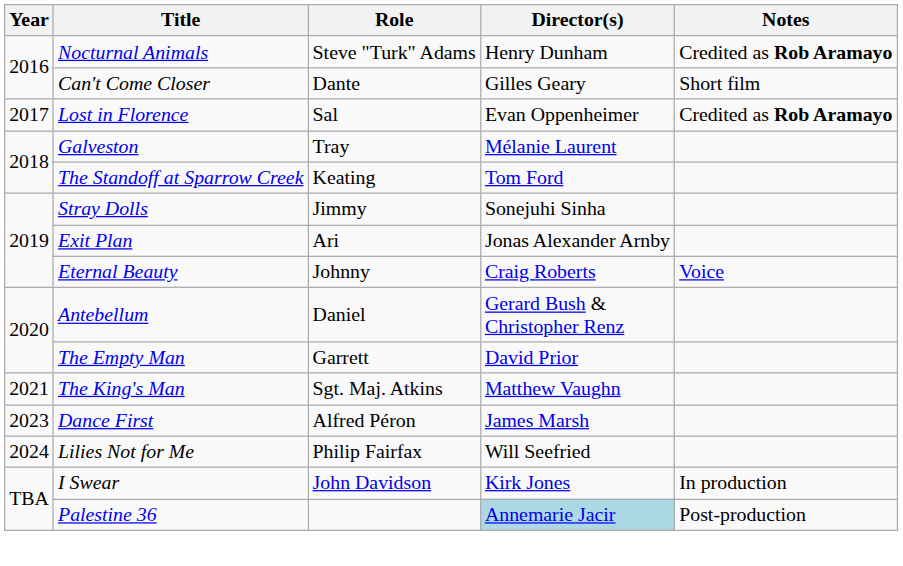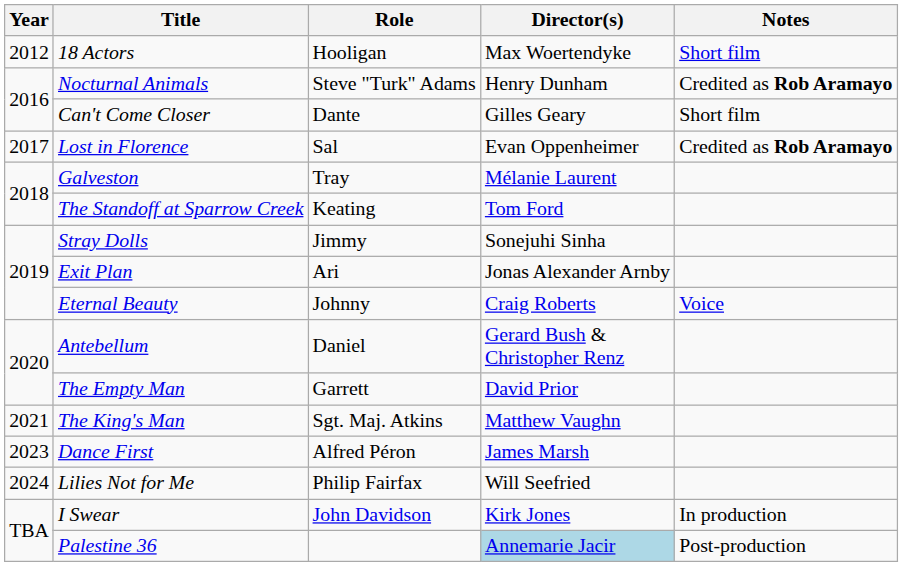+ row: 2012 | 18 Actors | Hooligan | Max Woertendyke | Short film
